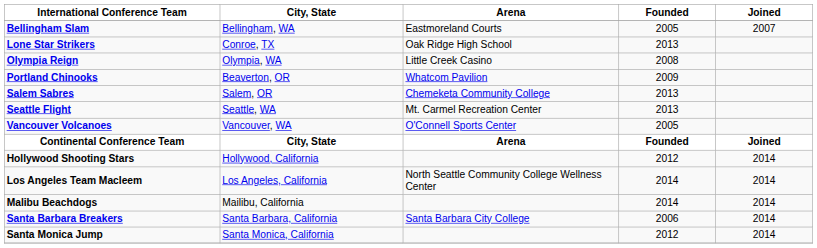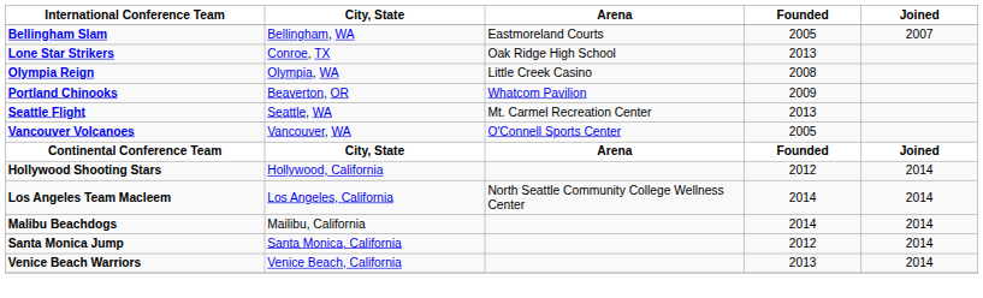- row: Salem Sabres | Salem, OR | Chemeketa Community College | 2013
- row: Santa Barbara Breakers | Santa Barbara, California | Santa Barbara City College | 2006 | 2014
+ row: Venice Beach Warriors | Venice Beach, California | 2013 | 2014
